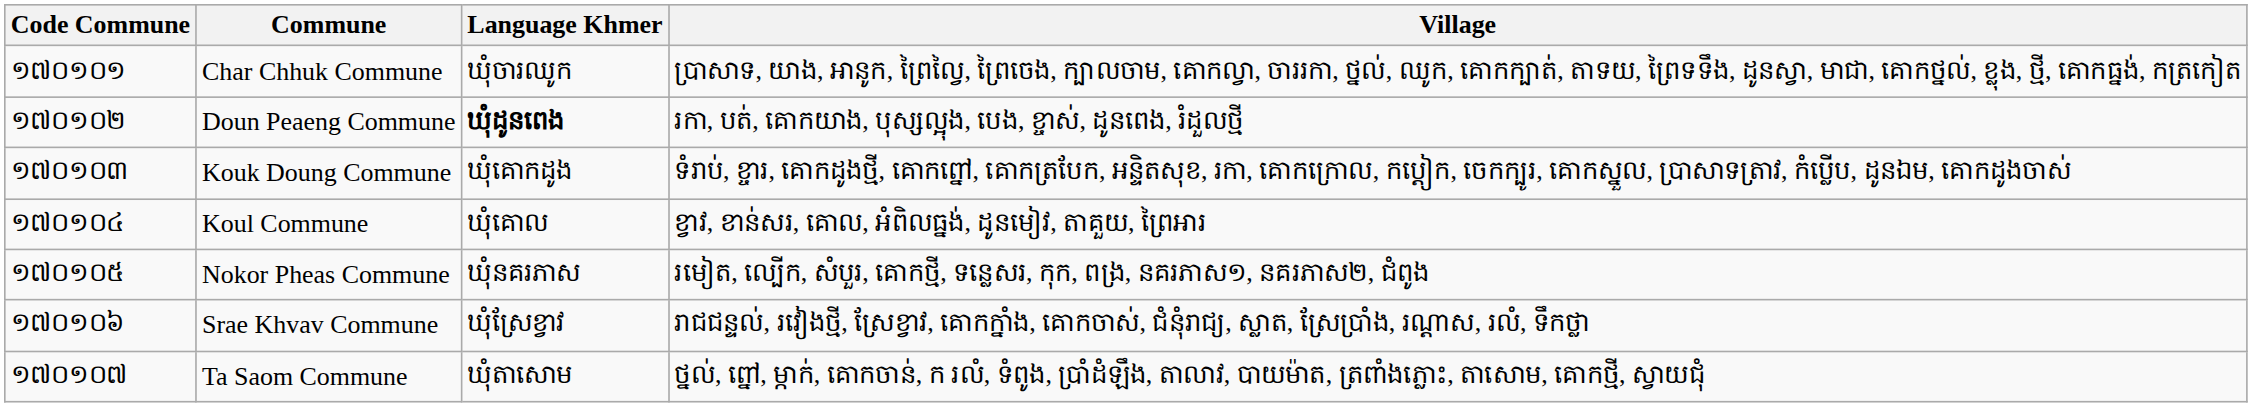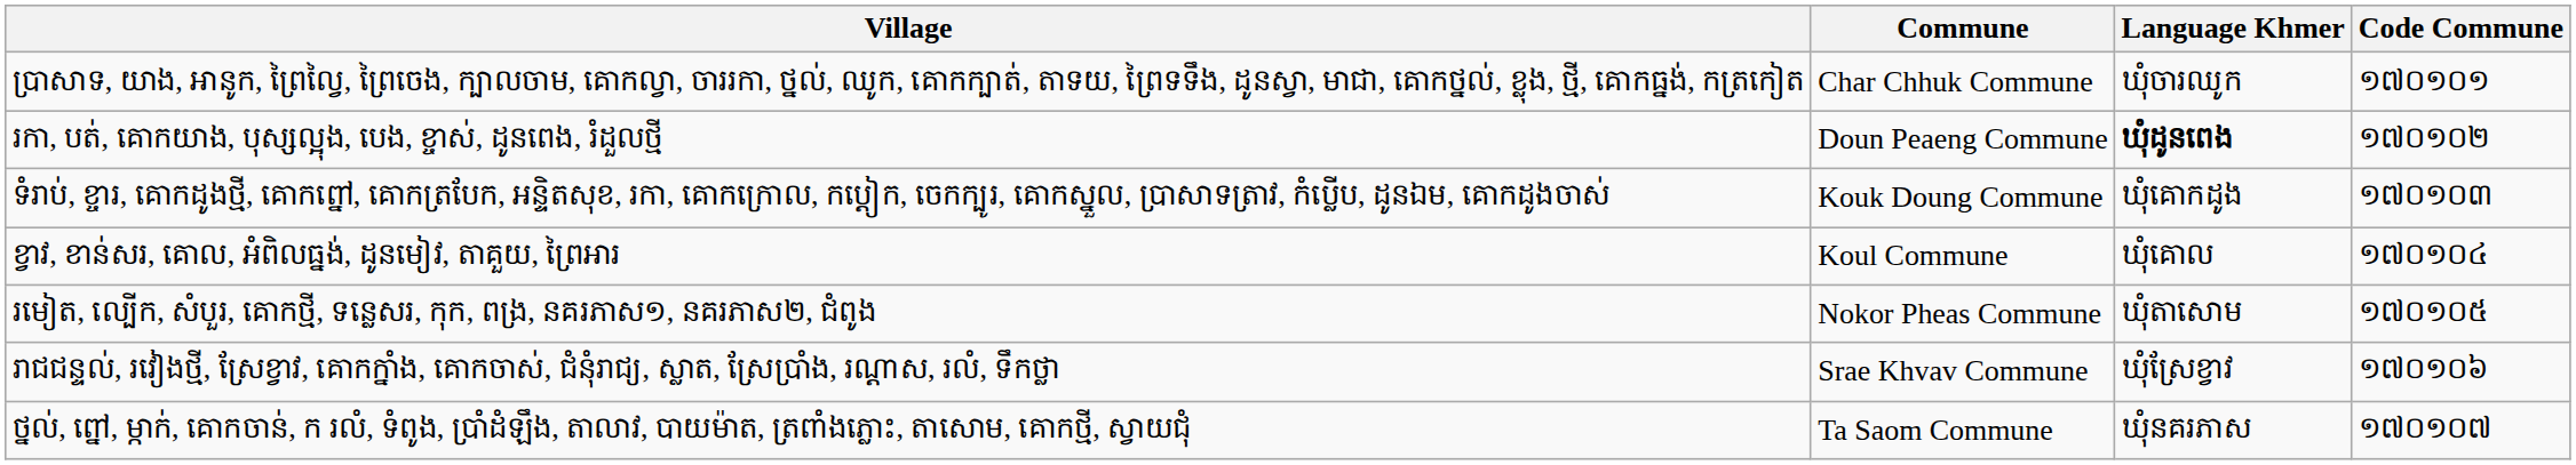columns swapped: Code Commune <-> Village
Nokor Pheas Commune | Language Khmer: ឃុំនគរភាស -> ឃុំតាសោម
Ta Saom Commune | Language Khmer: ឃុំតាសោម -> ឃុំនគរភាស
